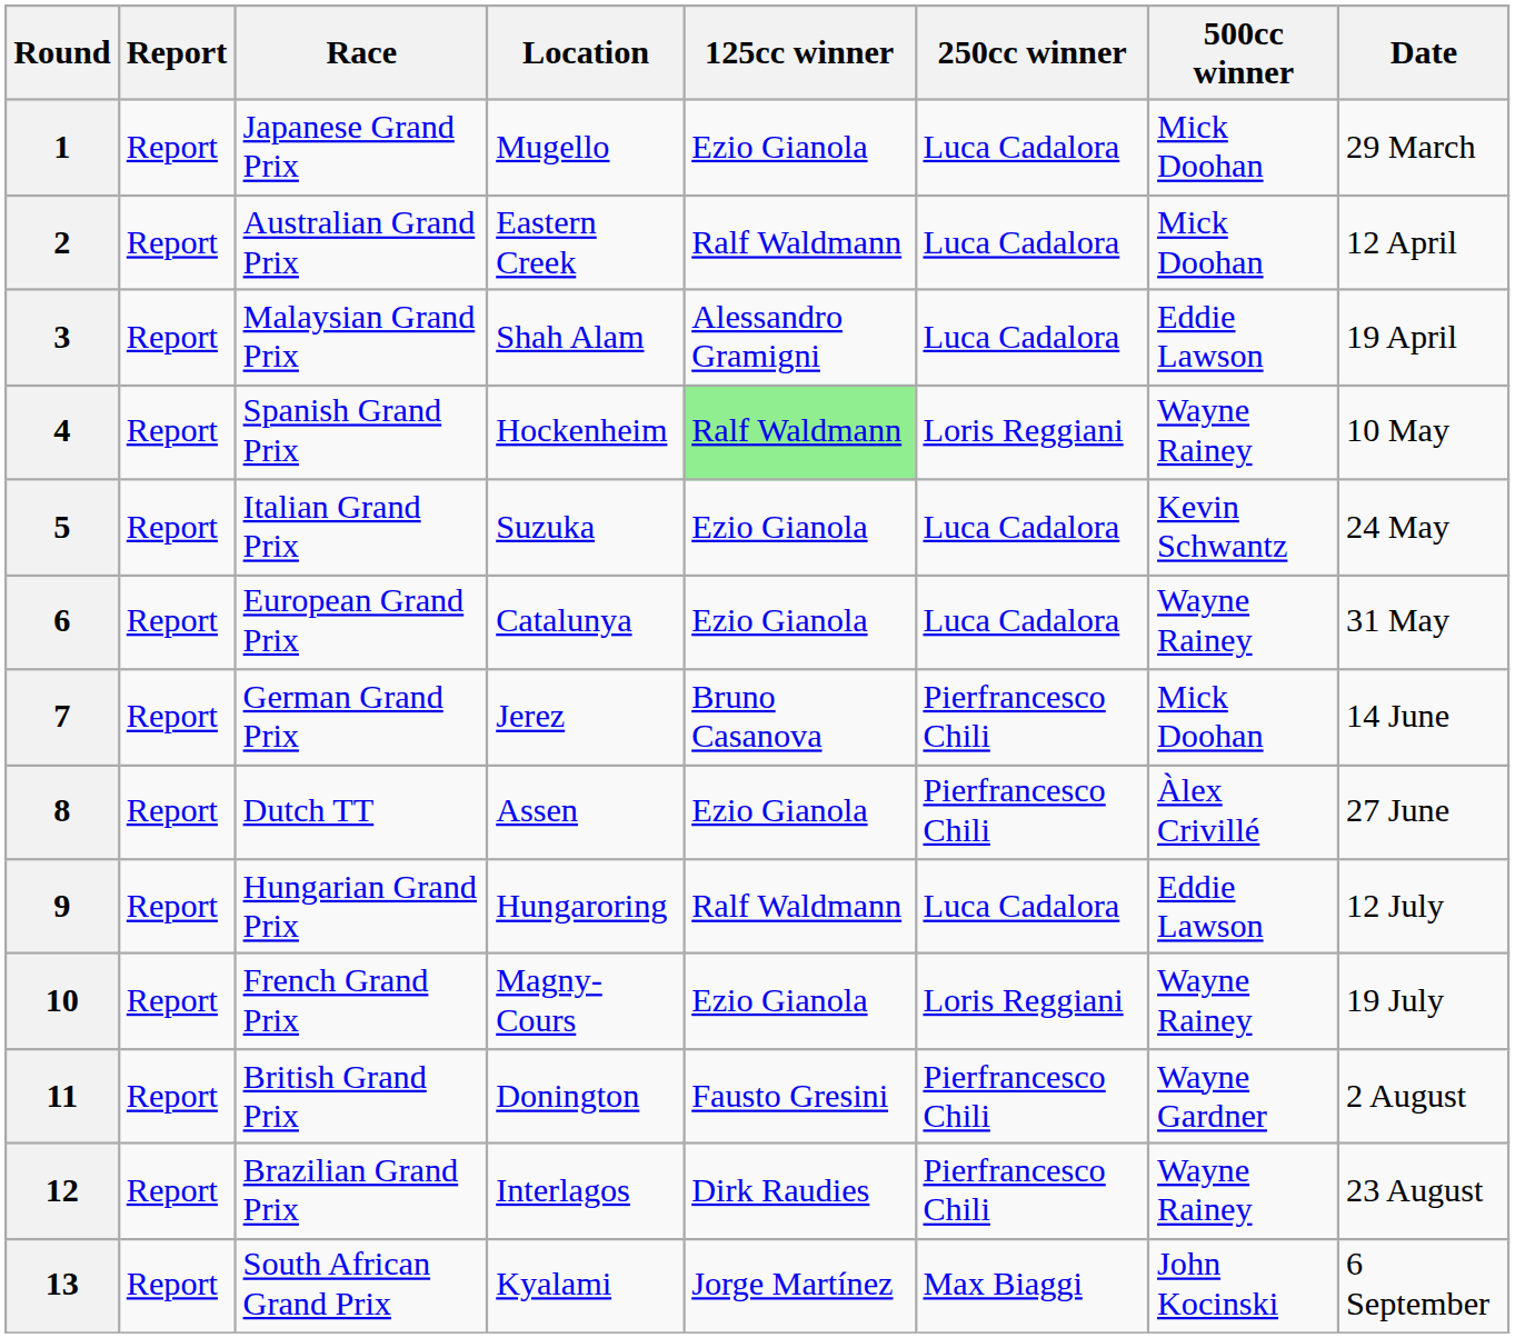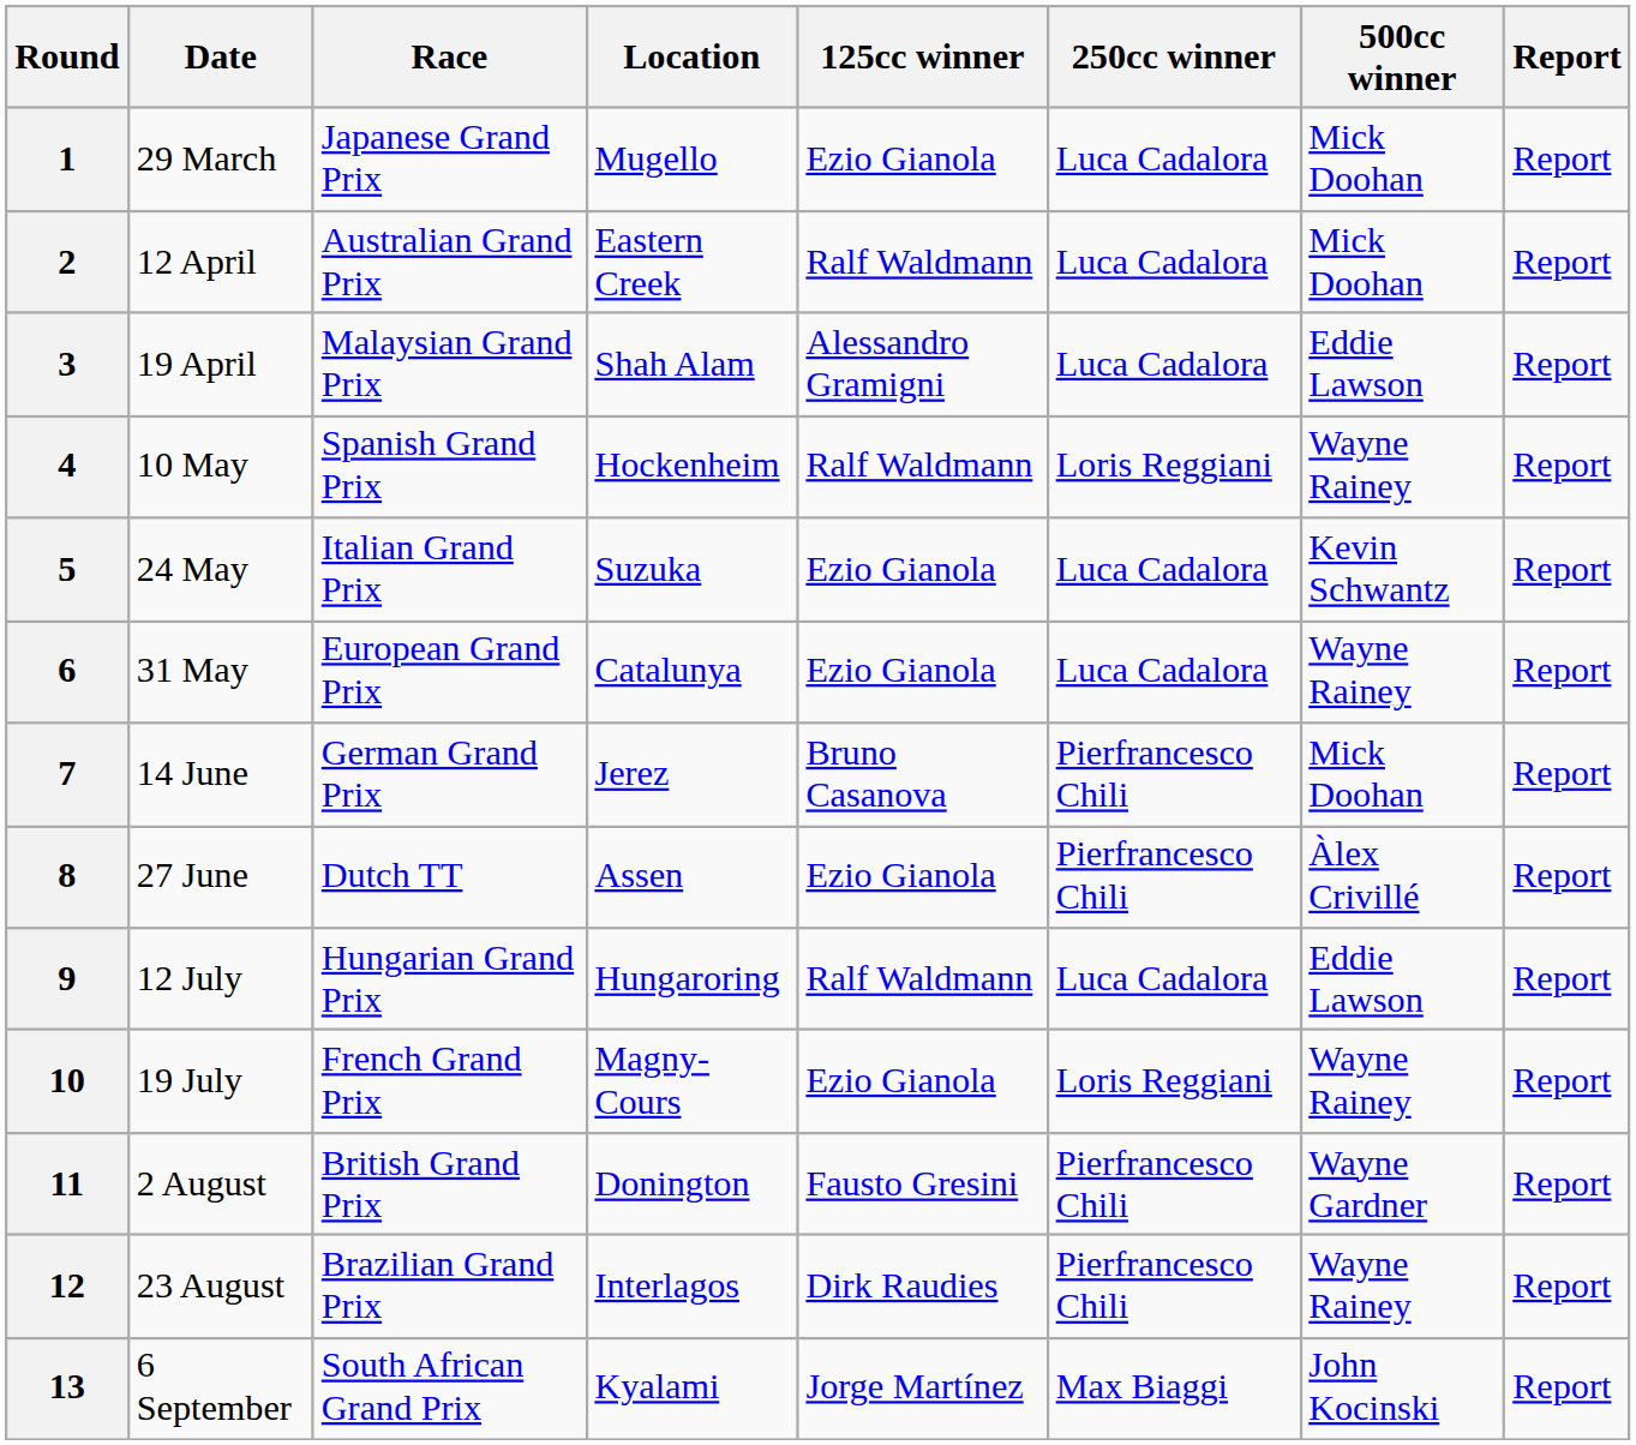columns swapped: Date <-> Report
4 | 125cc winner: lightgreen background -> no background
